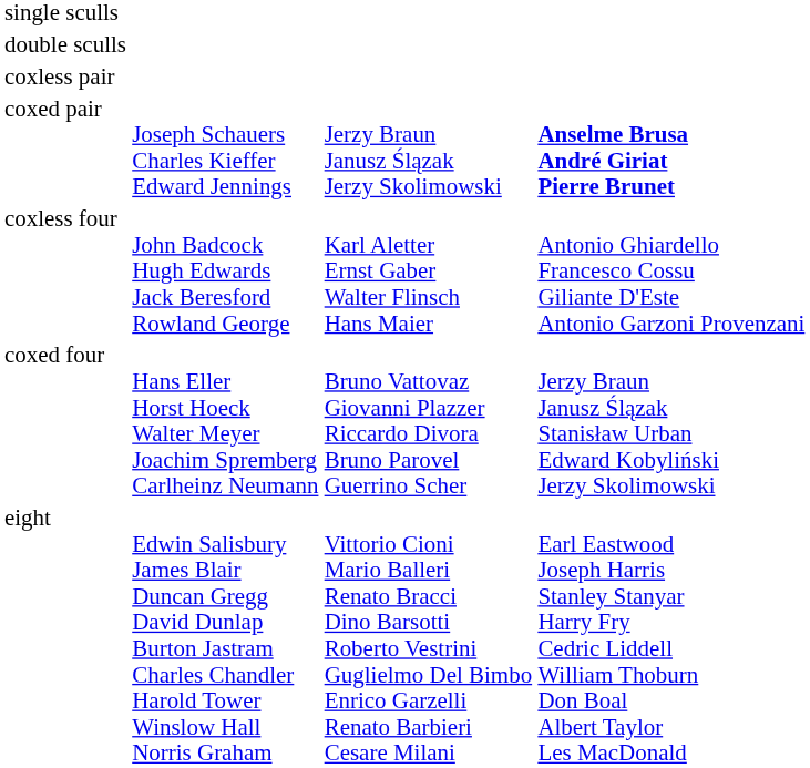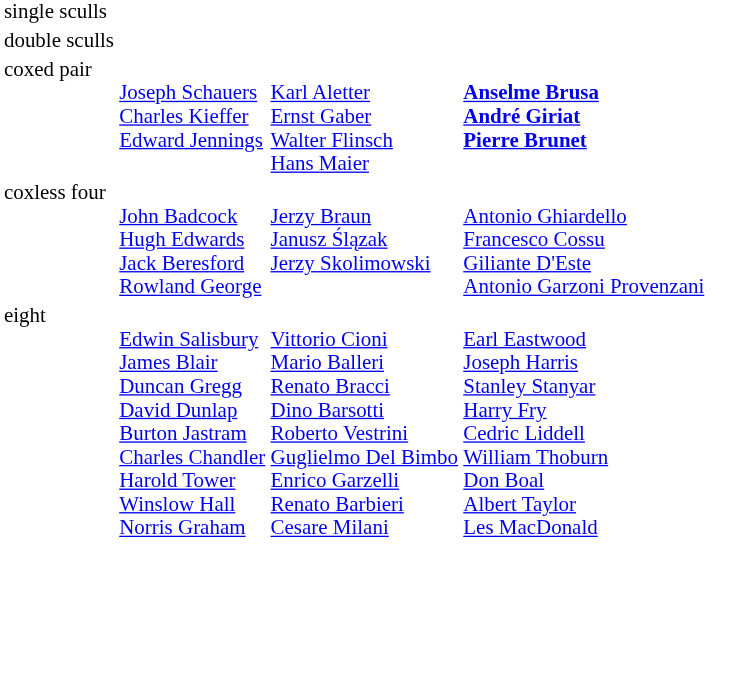- row: coxless pair
coxed pair | column 3: Jerzy Braun Janusz Ślązak Jerzy Skolimowski -> Karl Aletter Ernst Gaber Walter Flinsch Hans Maier
coxless four | column 3: Karl Aletter Ernst Gaber Walter Flinsch Hans Maier -> Jerzy Braun Janusz Ślązak Jerzy Skolimowski
- row: coxed four | Hans Eller Horst Hoeck Walter Meyer Joachim Spremberg Carlheinz Neumann | Bruno Vattovaz Giovanni Plazzer Riccardo Divora Bruno Parovel Guerrino Scher | Jerzy Braun Janusz Ślązak Stanisław Urban Edward Kobyliński Jerzy Skolimowski
